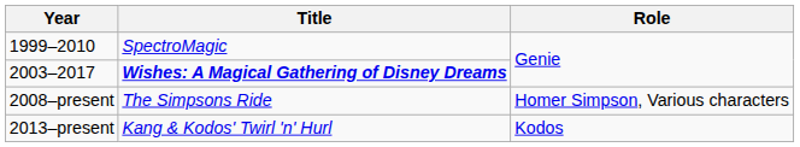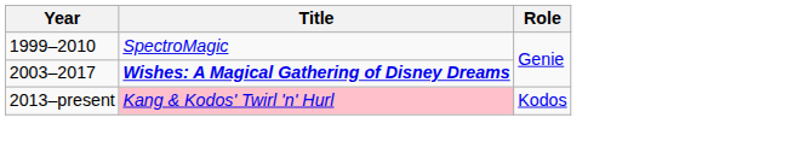- row: 2008–present | The Simpsons Ride | Homer Simpson, Various characters
2013–present | Title: no background -> pink background
